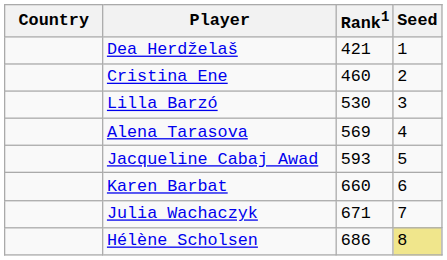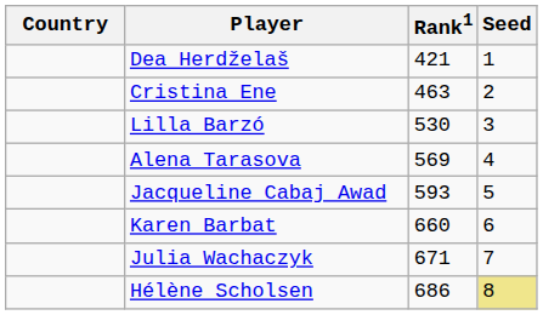Cristina Ene | Rank1: 460 -> 463
